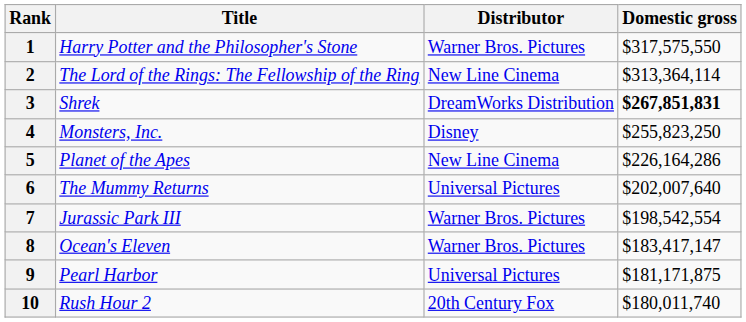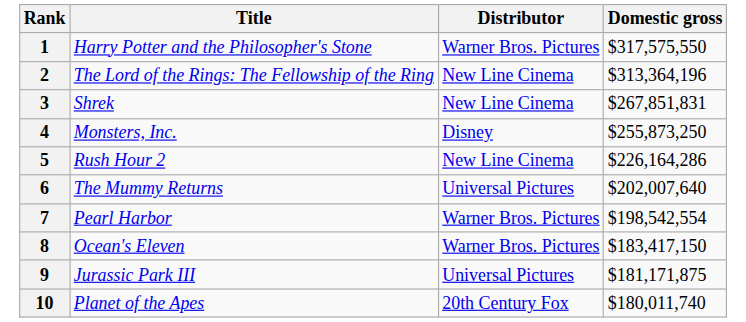2 | Domestic gross: $313,364,114 -> $313,364,196
3 | Distributor: DreamWorks Distribution -> New Line Cinema
3 | Domestic gross: bold -> normal
4 | Domestic gross: $255,823,250 -> $255,873,250
5 | Title: Planet of the Apes -> Rush Hour 2
7 | Title: Jurassic Park III -> Pearl Harbor
8 | Domestic gross: $183,417,147 -> $183,417,150
9 | Title: Pearl Harbor -> Jurassic Park III
10 | Title: Rush Hour 2 -> Planet of the Apes
